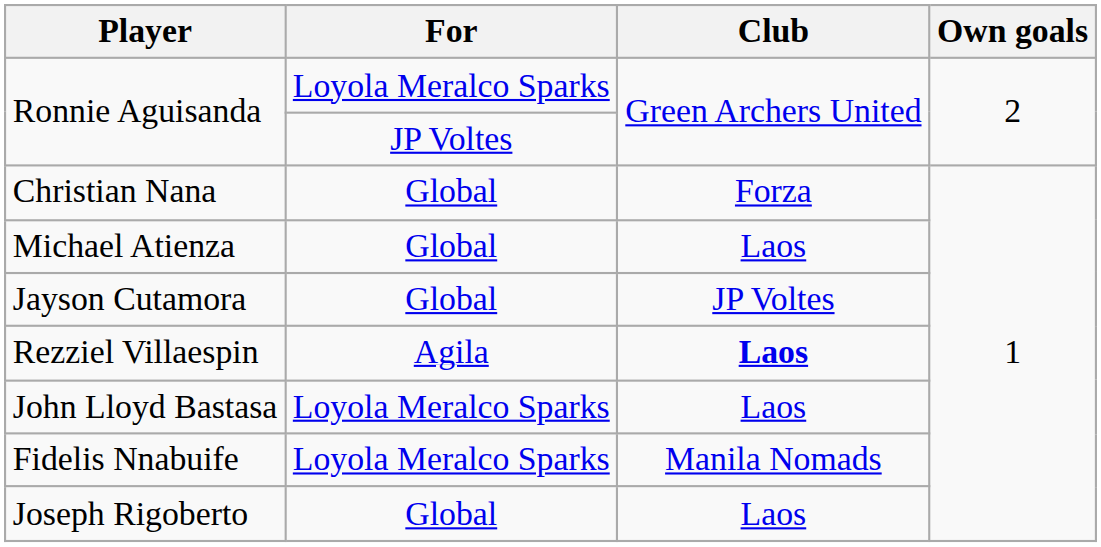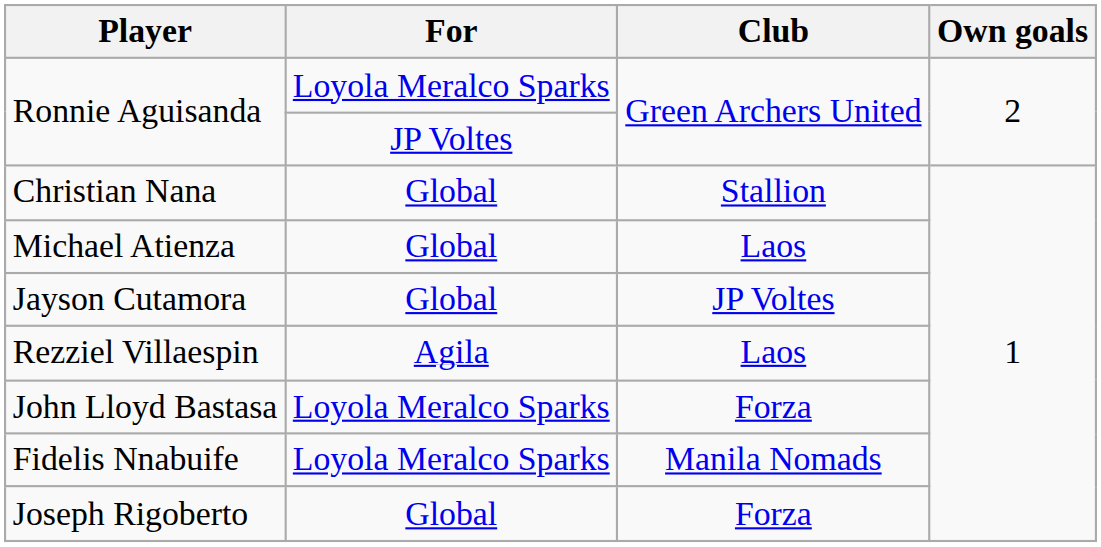Christian Nana | Club: Forza -> Stallion
Rezziel Villaespin | Club: bold -> normal
John Lloyd Bastasa | Club: Laos -> Forza
Joseph Rigoberto | Club: Laos -> Forza
